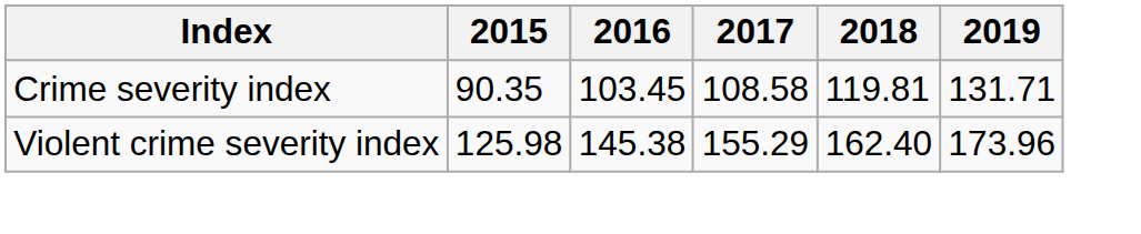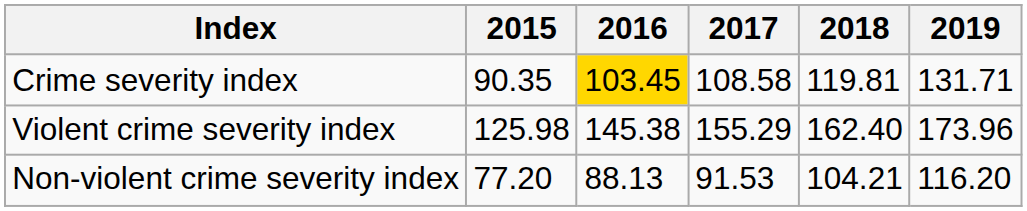Crime severity index | 2016: no background -> gold background
+ row: Non-violent crime severity index | 77.20 | 88.13 | 91.53 | 104.21 | 116.20
